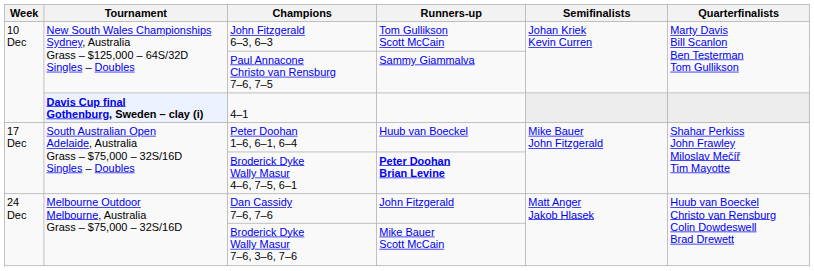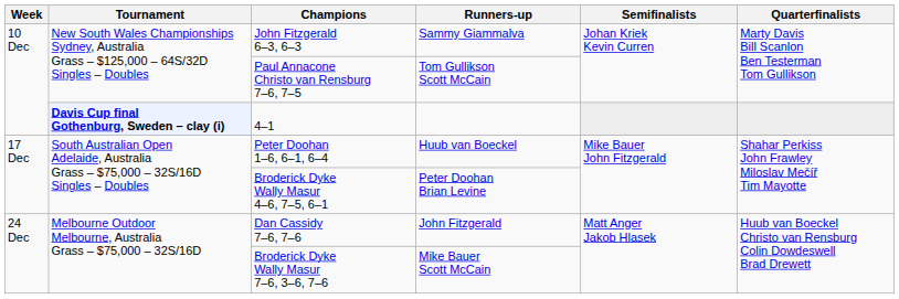John Fitzgerald 6–3, 6–3 | Runners-up: Tom Gullikson Scott McCain -> Sammy Giammalva
Paul Annacone Christo van Rensburg 7–6, 7–5 | Runners-up: Sammy Giammalva -> Tom Gullikson Scott McCain
Broderick Dyke Wally Masur 4–6, 7–5, 6–1 | Runners-up: bold -> normal
